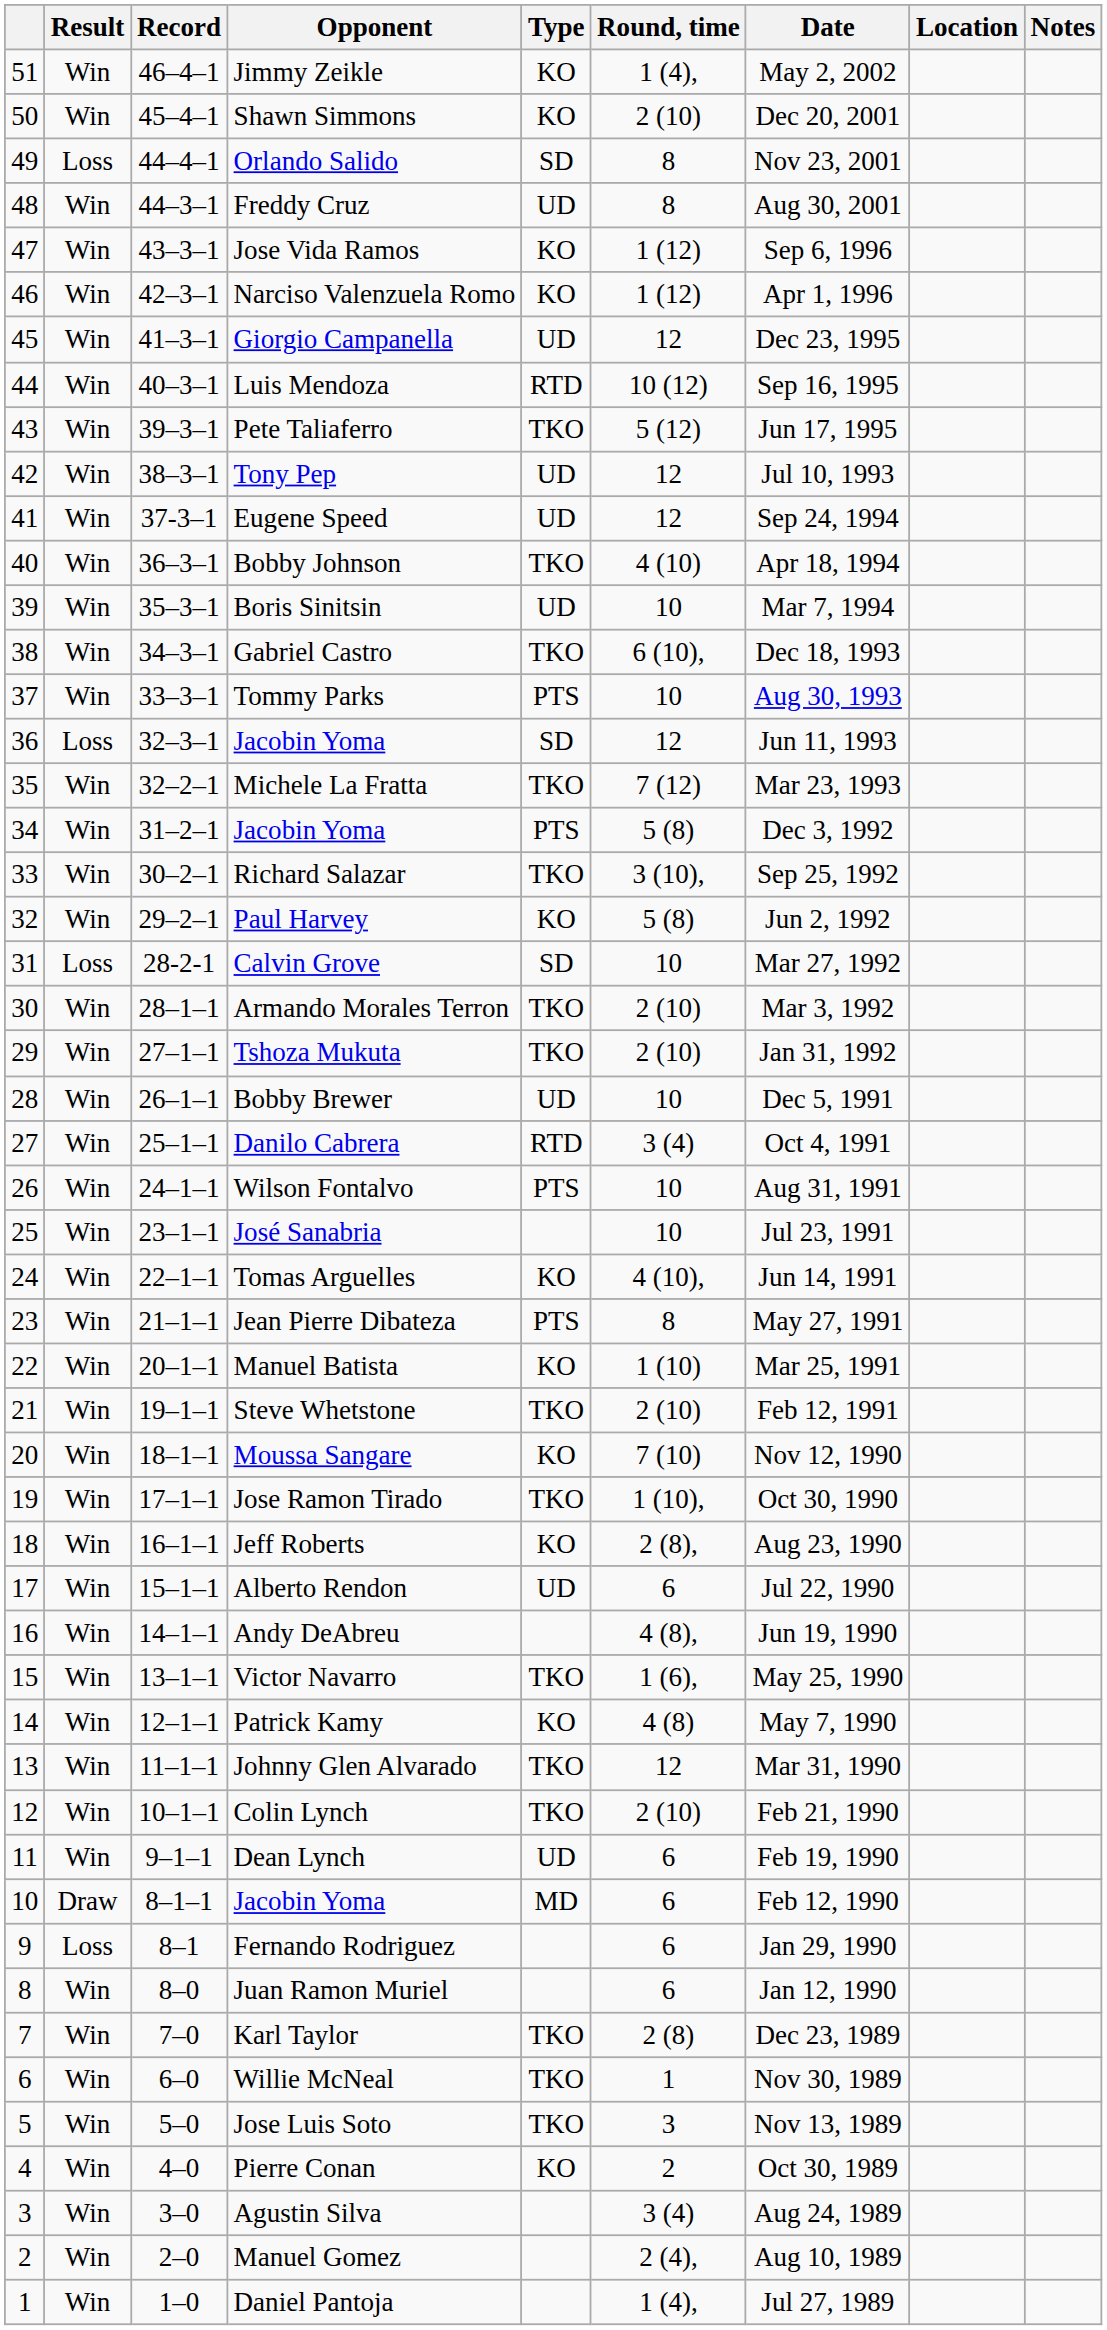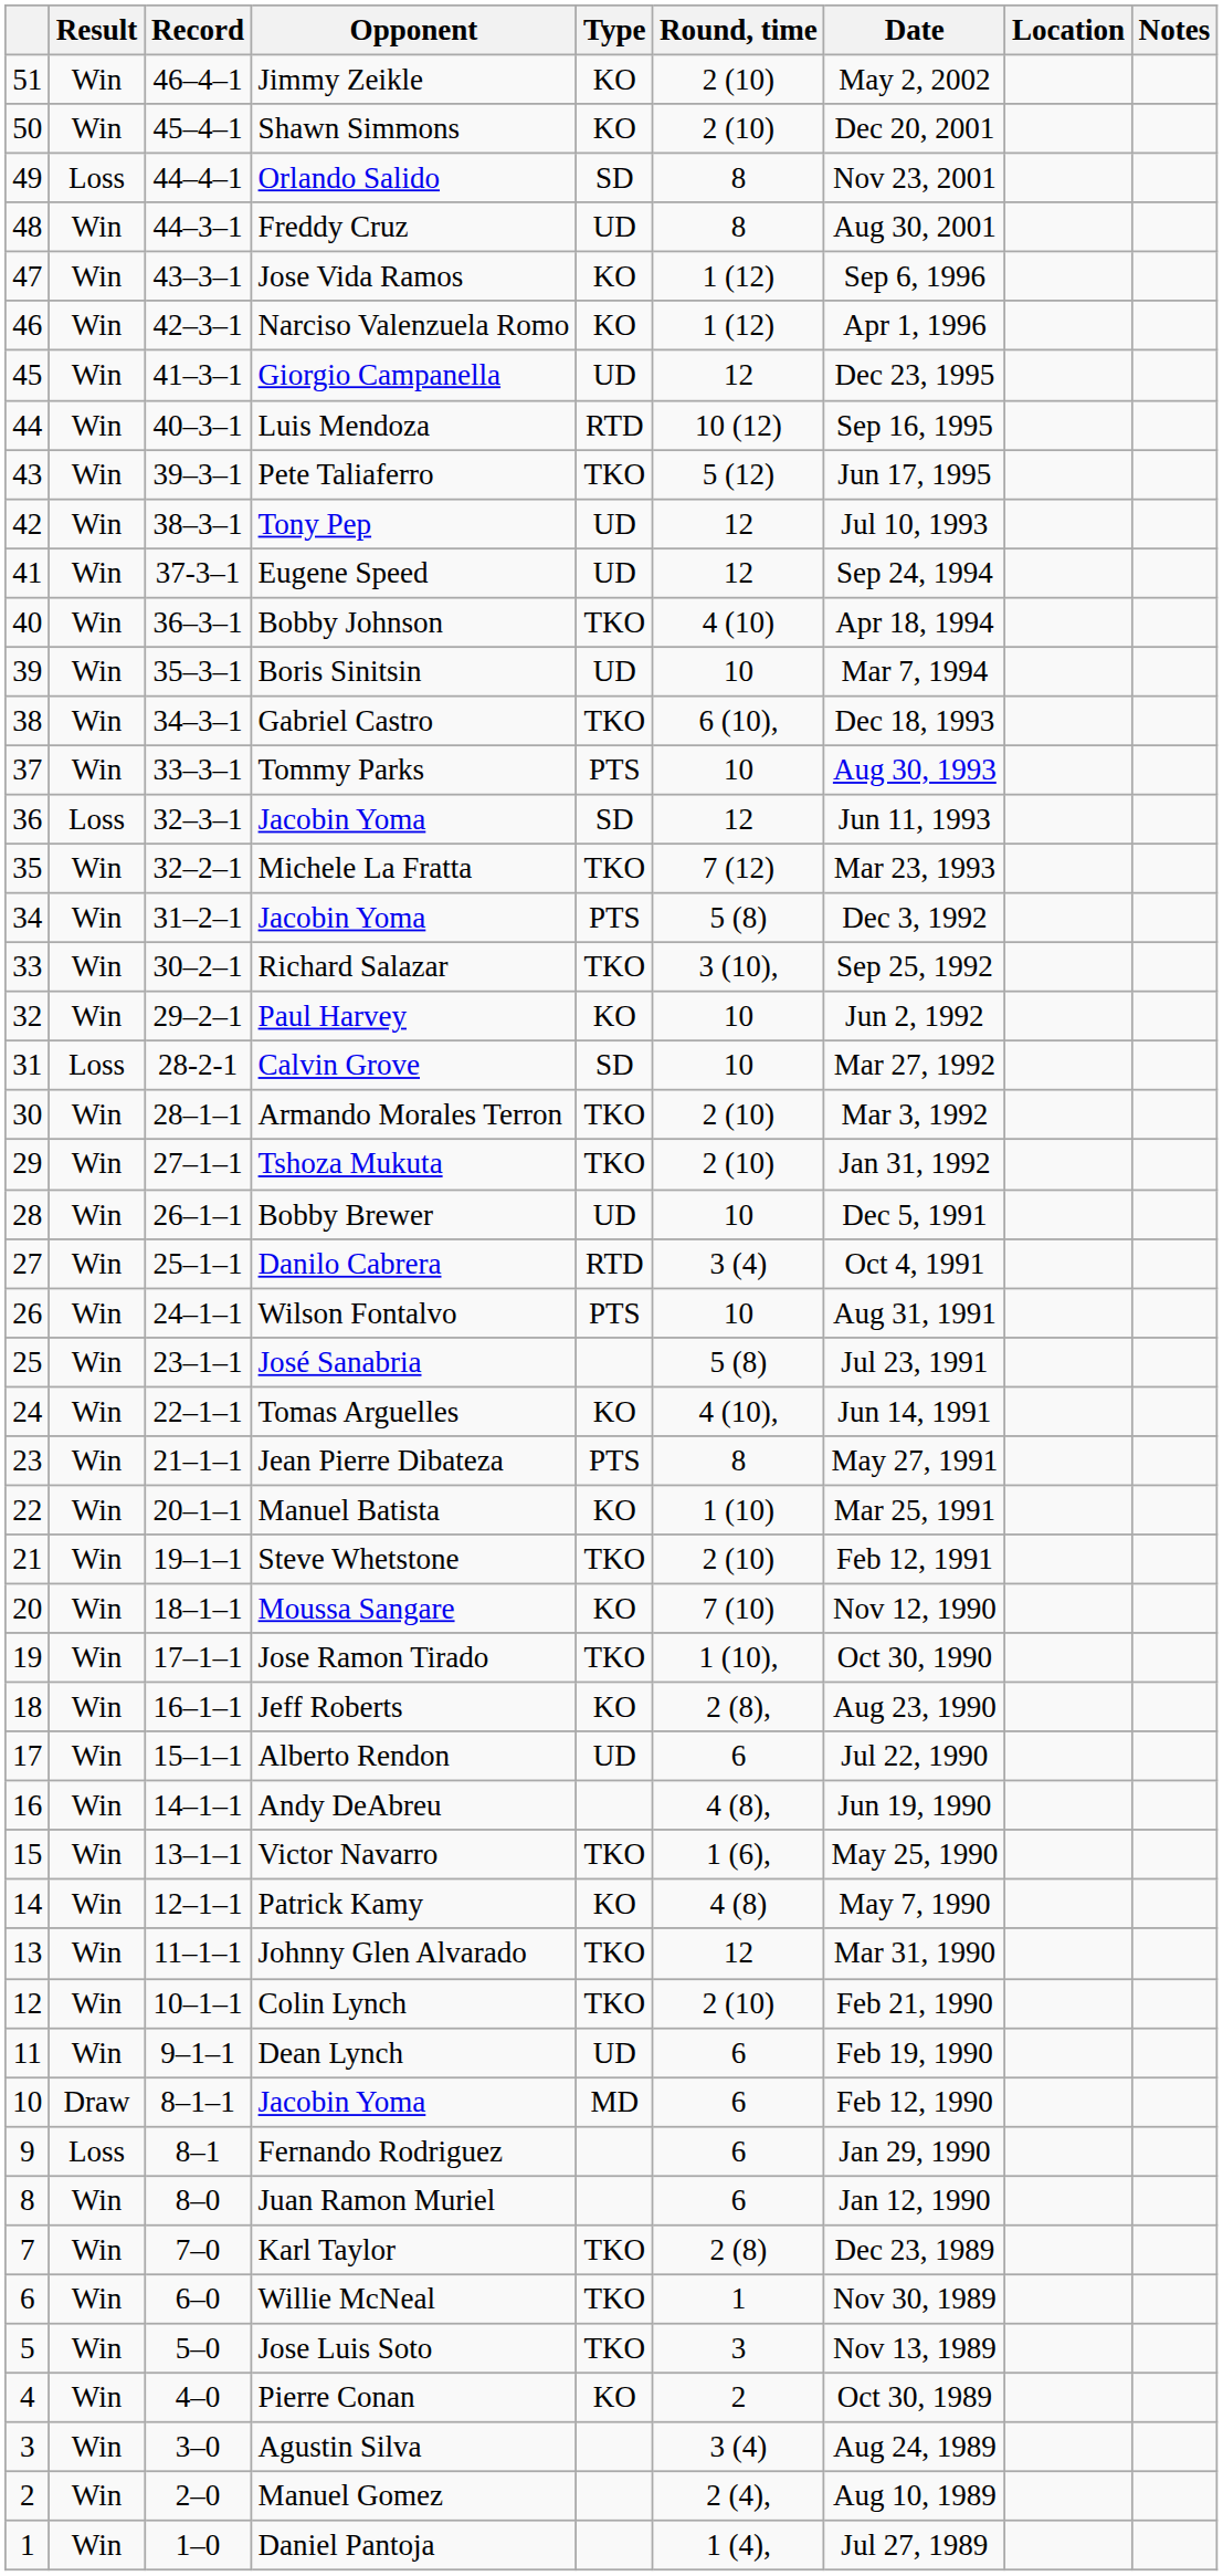Jimmy Zeikle | Round, time: 1 (4), -> 2 (10)
Paul Harvey | Round, time: 5 (8) -> 10
José Sanabria | Round, time: 10 -> 5 (8)
